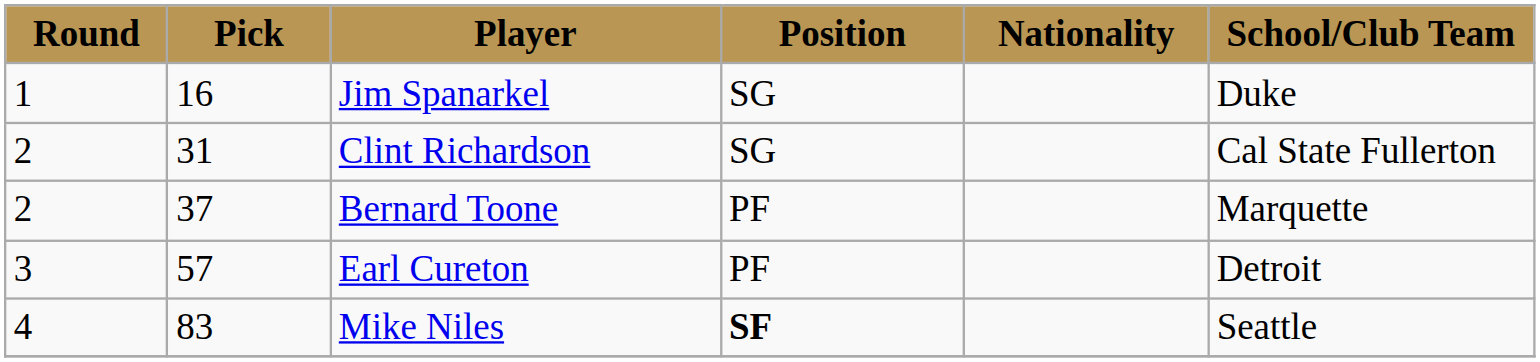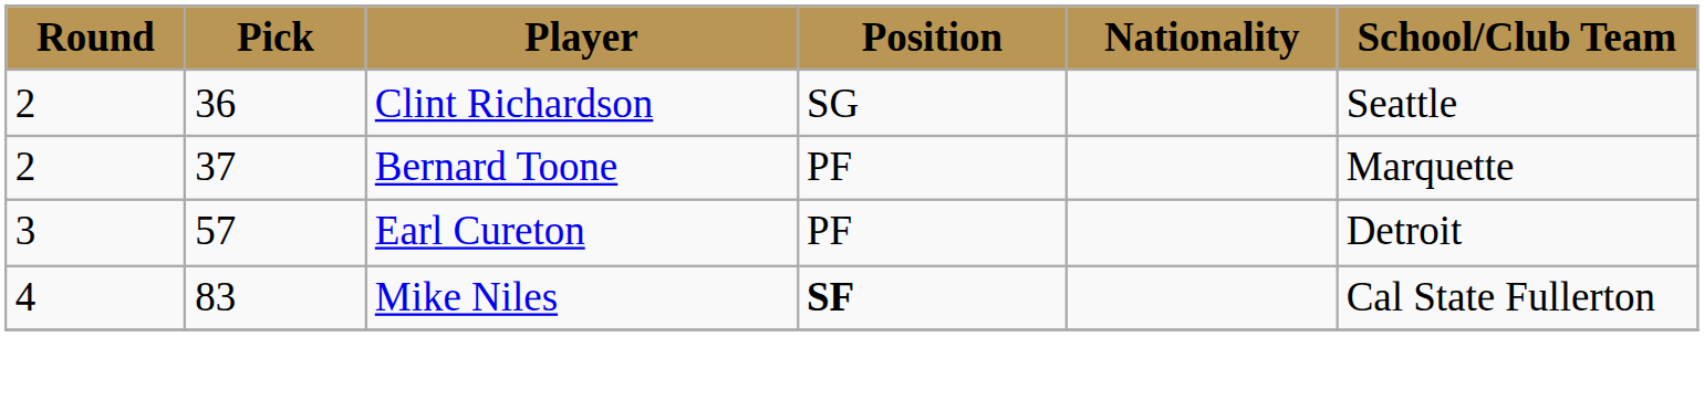- row: 1 | 16 | Jim Spanarkel | SG | Duke
Clint Richardson | Pick: 31 -> 36
Clint Richardson | School/Club Team: Cal State Fullerton -> Seattle
Mike Niles | School/Club Team: Seattle -> Cal State Fullerton
